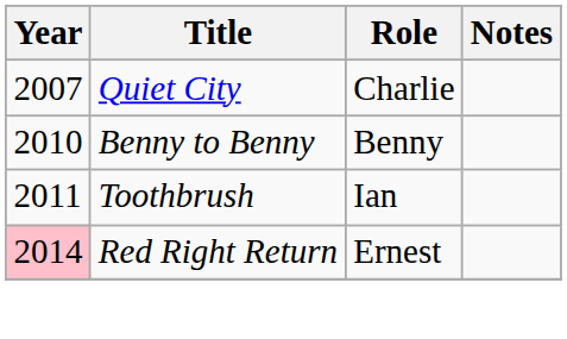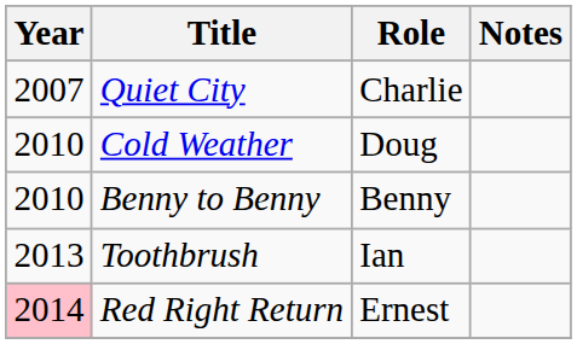+ row: 2010 | Cold Weather | Doug
Toothbrush | Year: 2011 -> 2013
